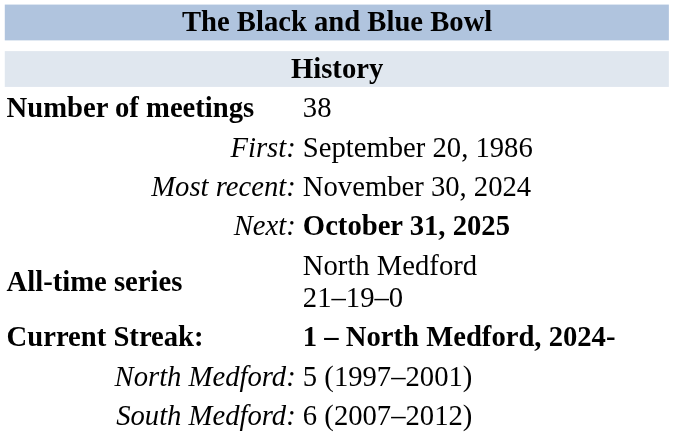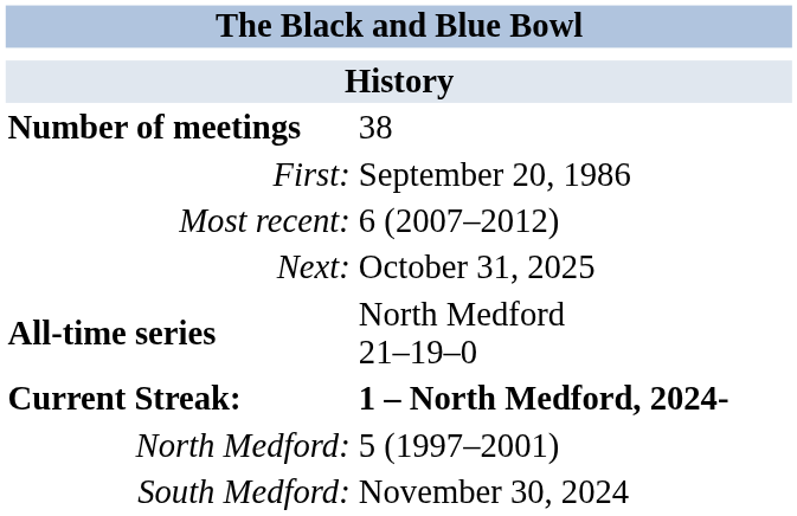Most recent: | column 2: November 30, 2024 -> 6 (2007–2012)
Next: | column 2: bold -> normal
South Medford: | column 2: 6 (2007–2012) -> November 30, 2024
